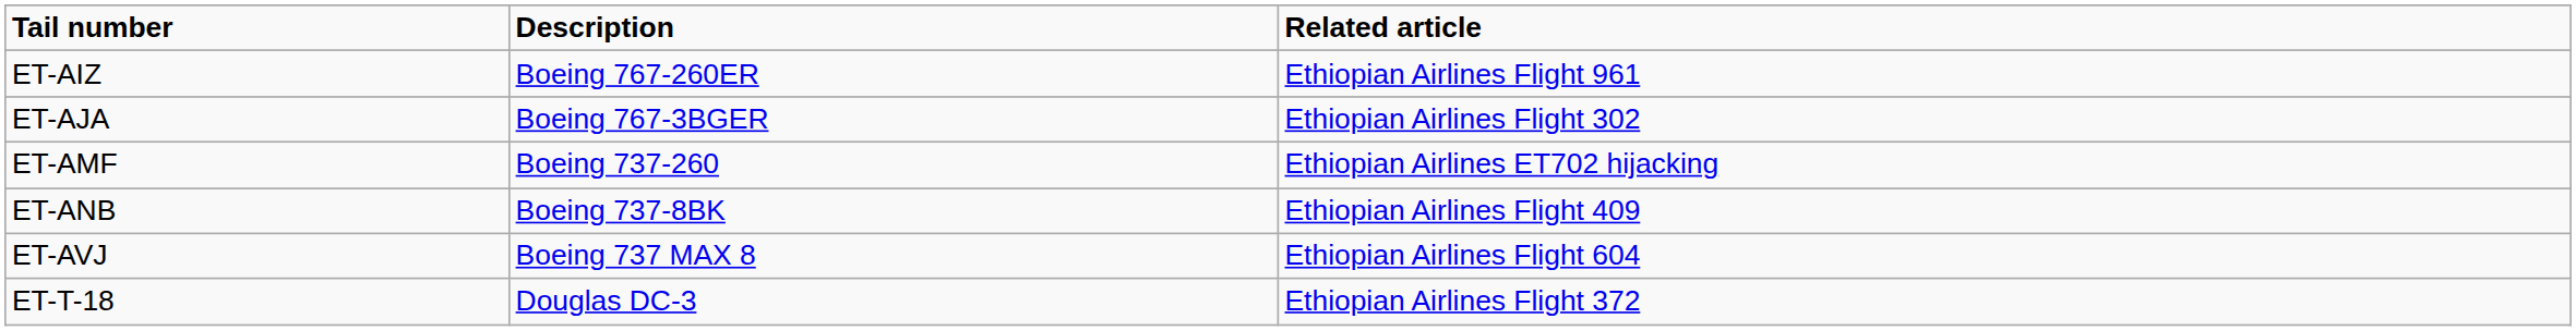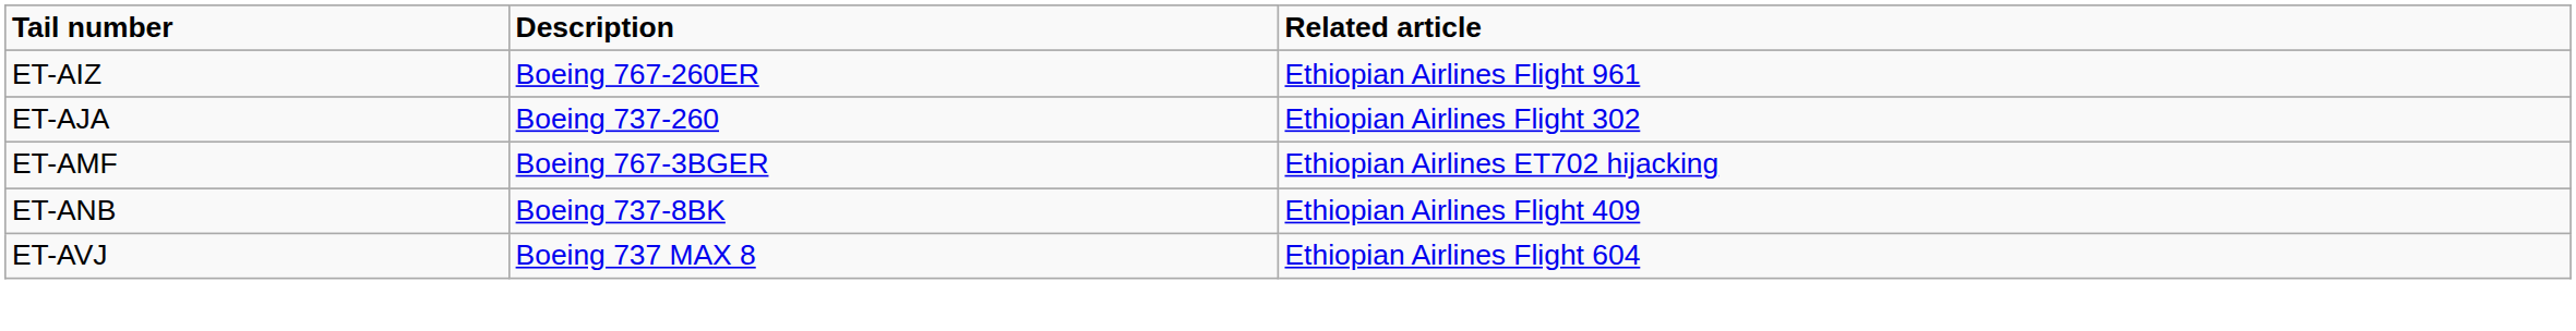ET-AJA | Description: Boeing 767-3BGER -> Boeing 737-260
ET-AMF | Description: Boeing 737-260 -> Boeing 767-3BGER
- row: ET-T-18 | Douglas DC-3 | Ethiopian Airlines Flight 372
